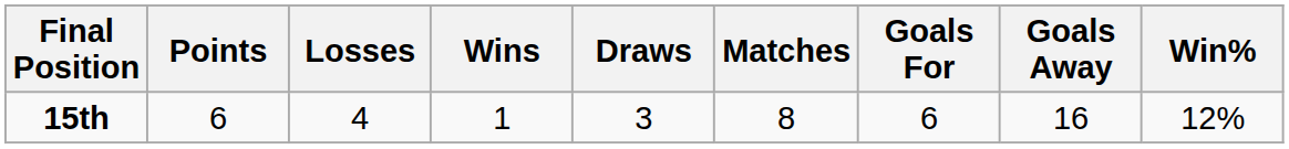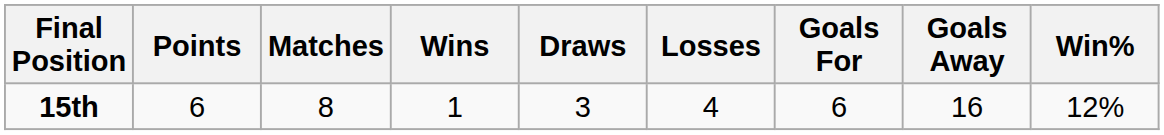columns swapped: Matches <-> Losses
